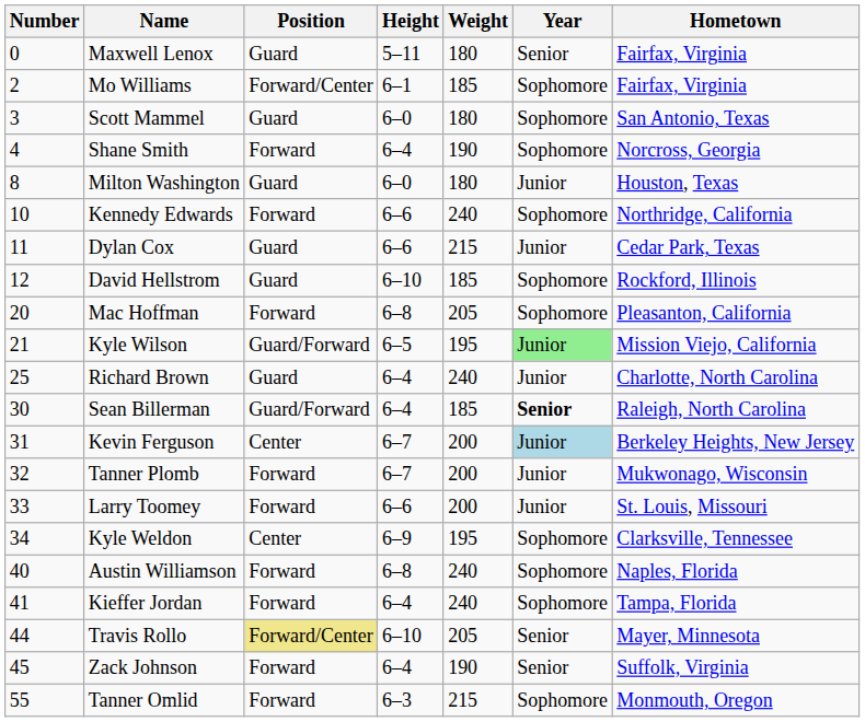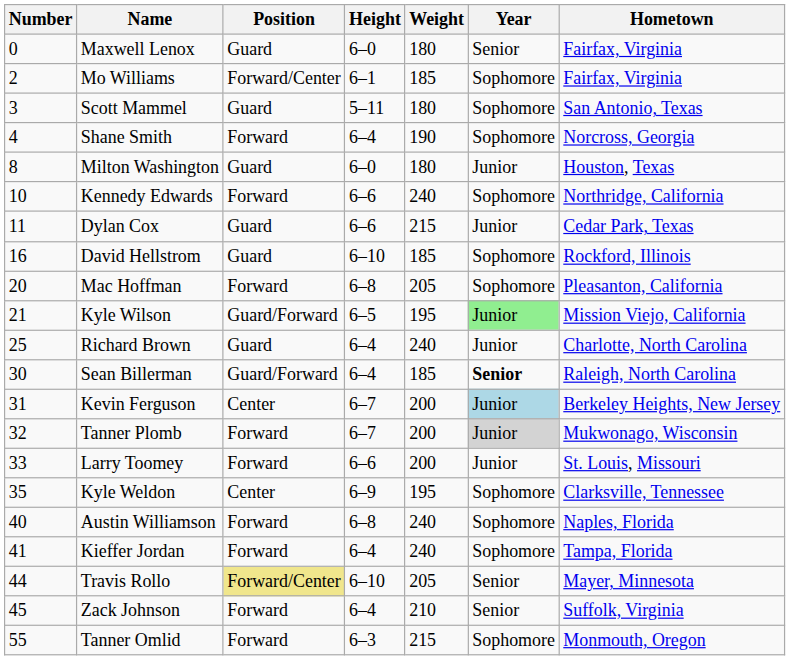Maxwell Lenox | Height: 5–11 -> 6–0
Scott Mammel | Height: 6–0 -> 5–11
David Hellstrom | Number: 12 -> 16
Tanner Plomb | Year: no background -> lightgrey background
Kyle Weldon | Number: 34 -> 35
Zack Johnson | Weight: 190 -> 210
